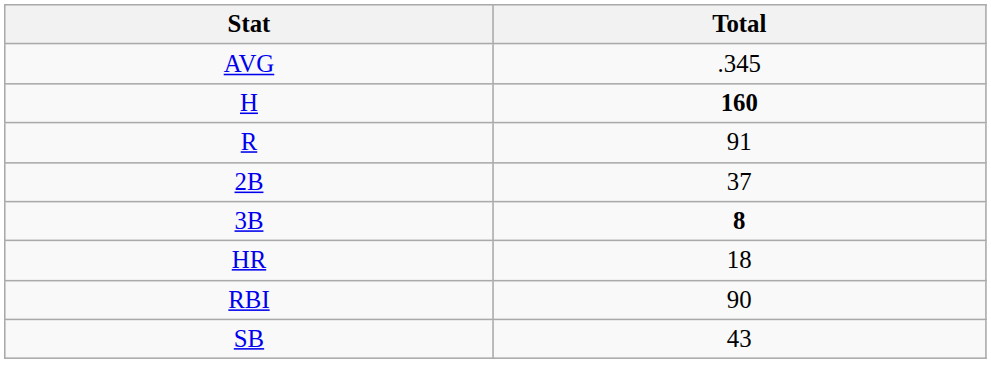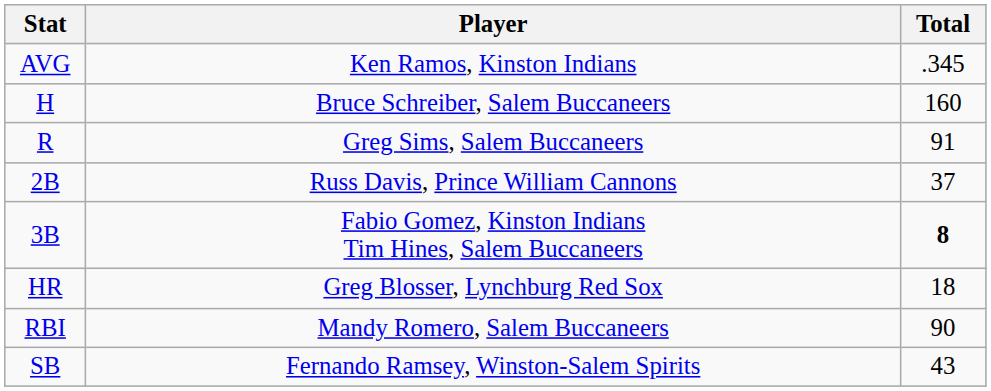+ column: Player | Ken Ramos, Kinston Indians | Bruce Schreiber, Salem Buccaneers | Greg Sims, Salem Buccaneers | Russ Davis, Prince William Cannons | Fabio Gomez, Kinston Indians Tim Hines, Salem Buccaneers | Greg Blosser, Lynchburg Red Sox | Mandy Romero, Salem Buccaneers | Fernando Ramsey, Winston-Salem Spirits
H | Total: bold -> normal
